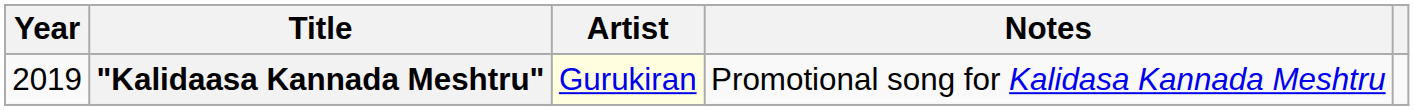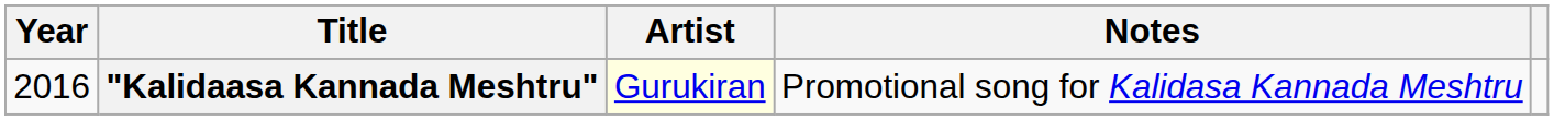"Kalidaasa Kannada Meshtru" | Year: 2019 -> 2016
